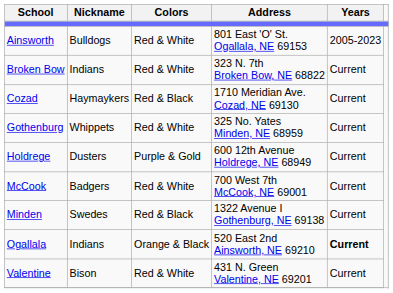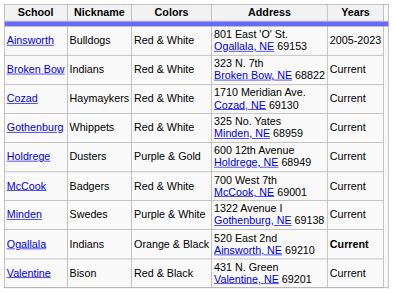Cozad | Colors: Red & Black -> Red & White
Minden | Colors: Red & Black -> Purple & White
Valentine | Colors: Red & White -> Red & Black
